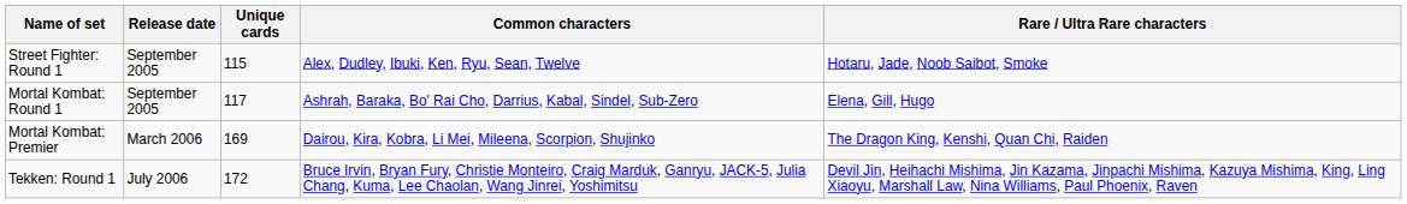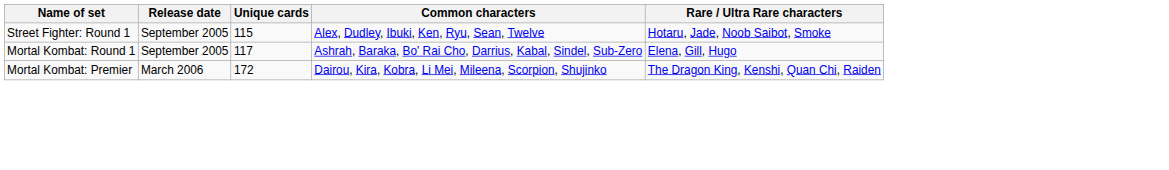Mortal Kombat: Premier | Unique cards: 169 -> 172
- row: Tekken: Round 1 | July 2006 | 172 | Bruce Irvin, Bryan Fury, Christie Monteiro, Craig Marduk, Ganryu, JACK-5, Julia Chang, Kuma, Lee Chaolan, Wang Jinrei, Yoshimitsu | Devil Jin, Heihachi Mishima, Jin Kazama, Jinpachi Mishima, Kazuya Mishima, King, Ling Xiaoyu, Marshall Law, Nina Williams, Paul Phoenix, Raven
